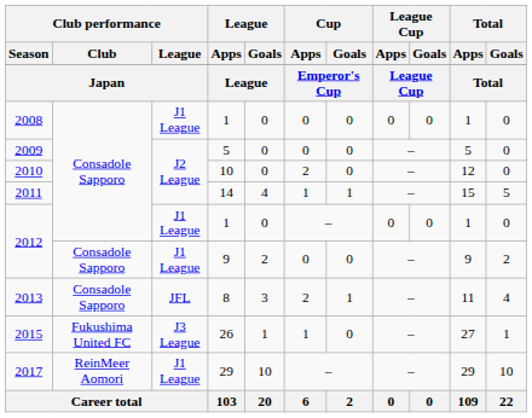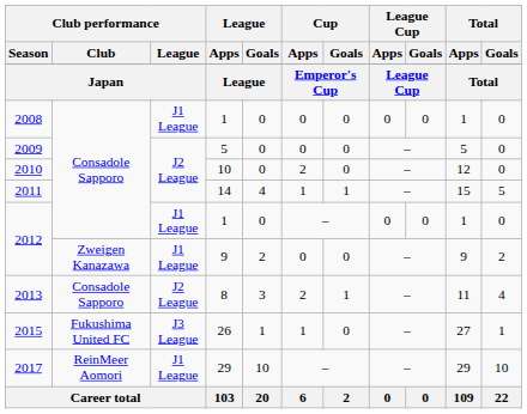2012 / 9 | Club performance / Club: Consadole Sapporo -> Zweigen Kanazawa
2013 | Club performance / League: JFL -> J2 League
